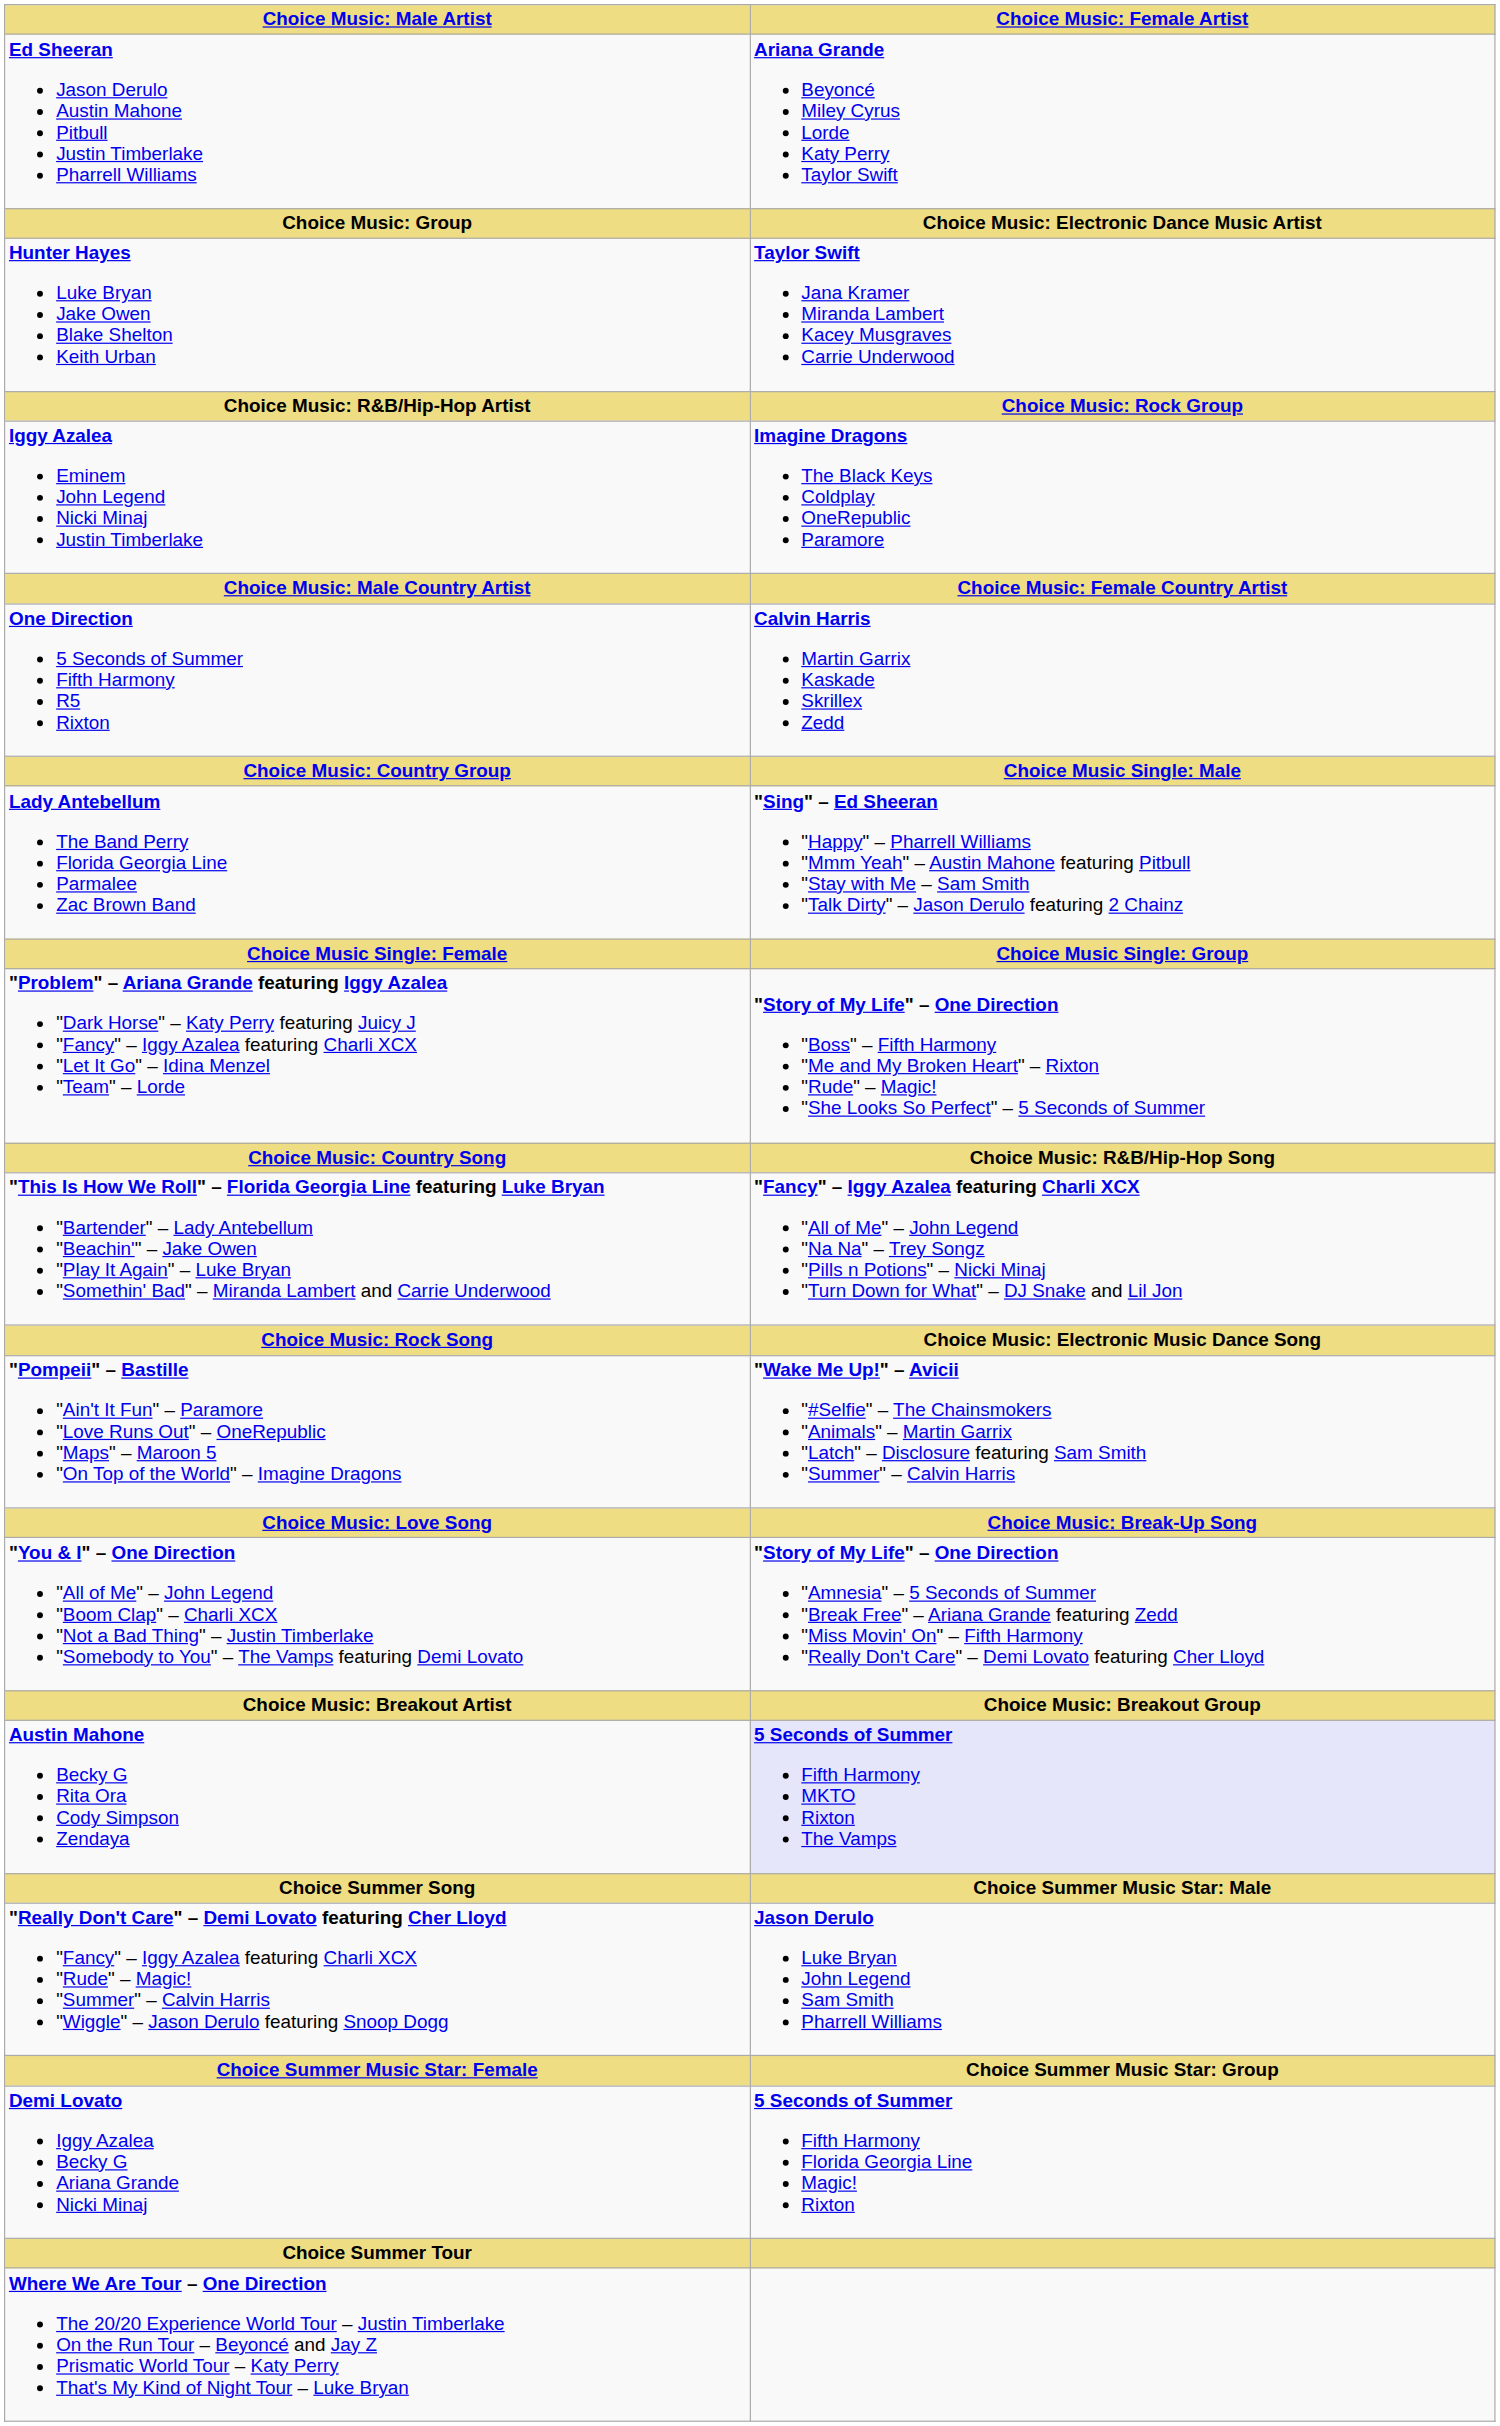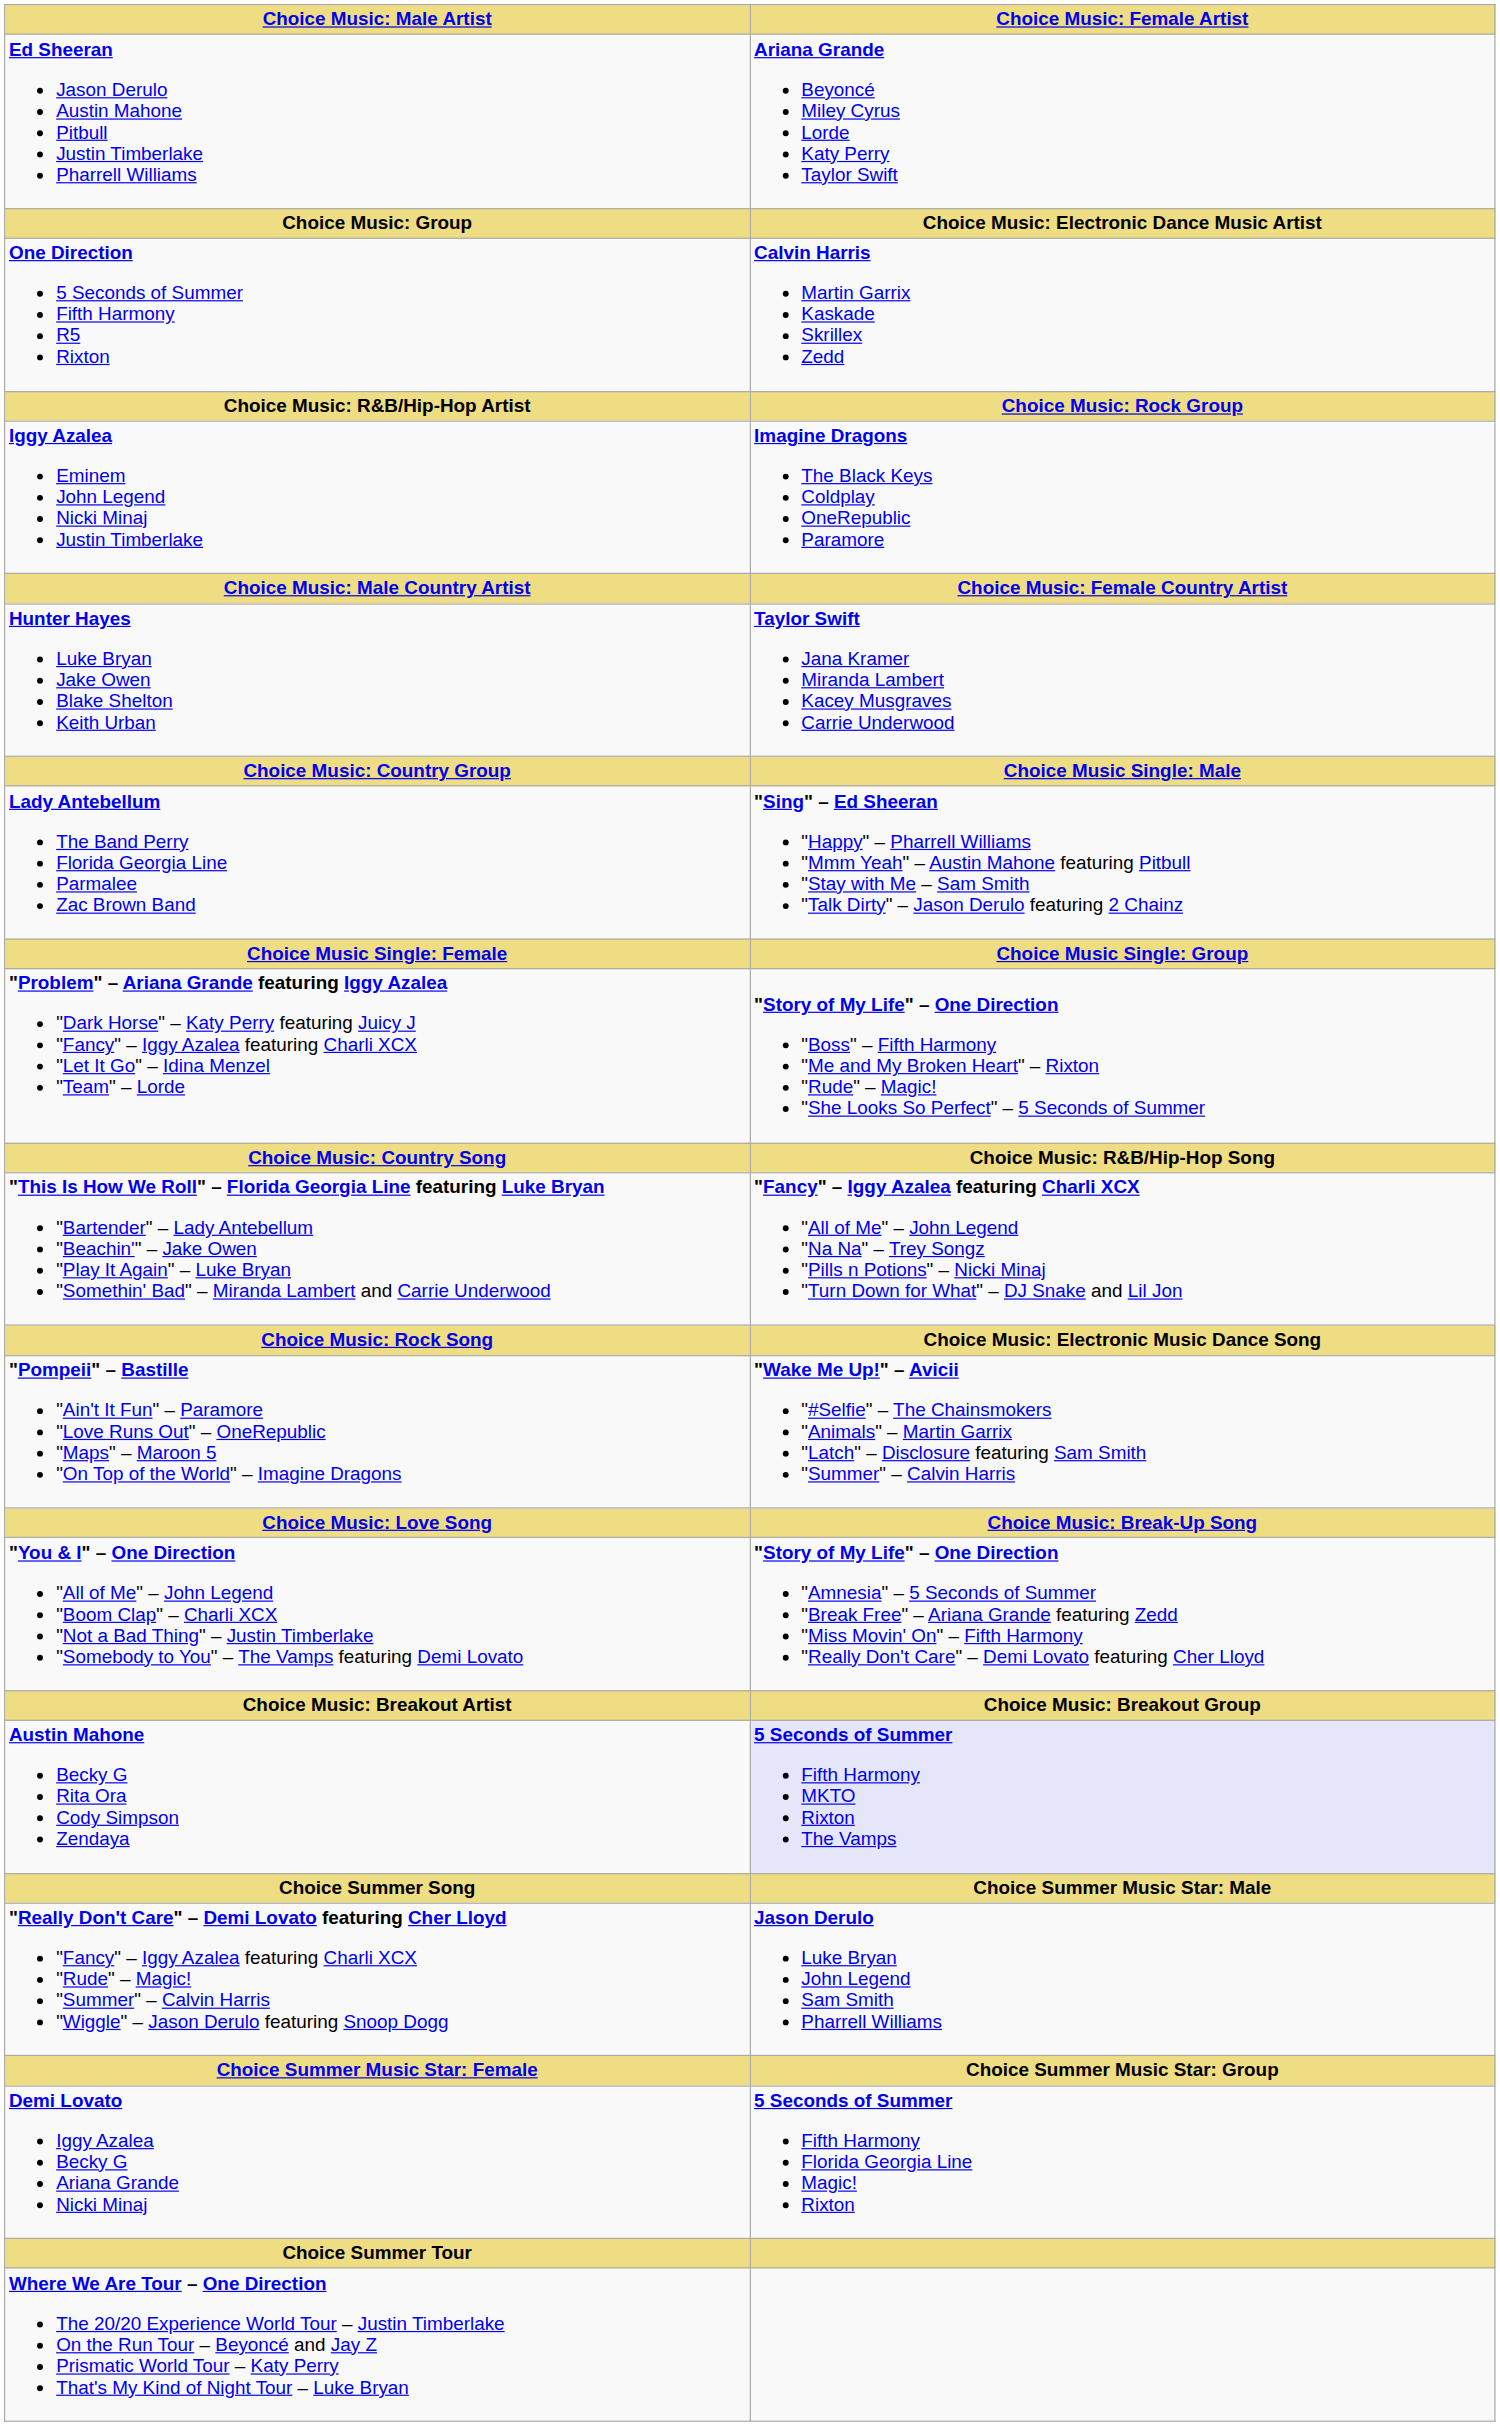rows swapped: One Direction 5 Seconds of Summer Fifth Harmony R5 Rixton <-> Hunter Hayes Luke Bryan Jake Owen Blake Shelton Keith Urban
